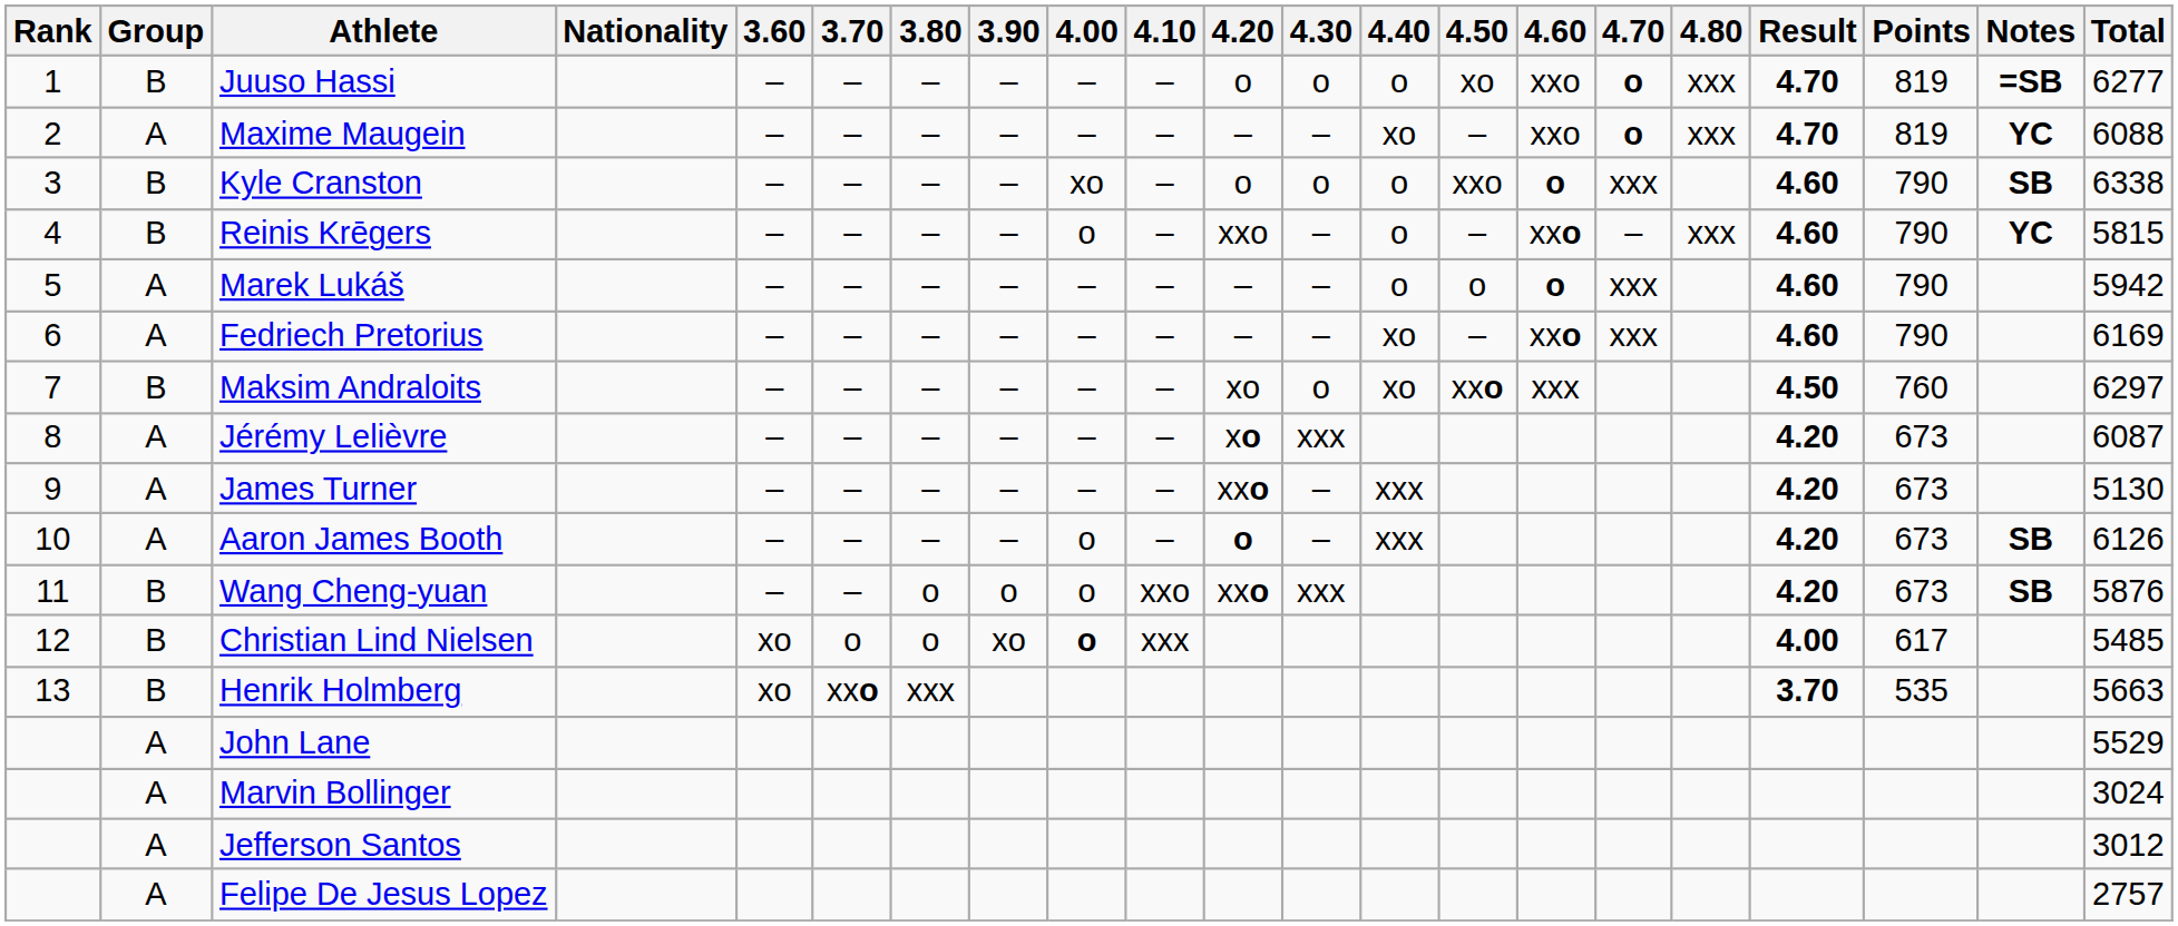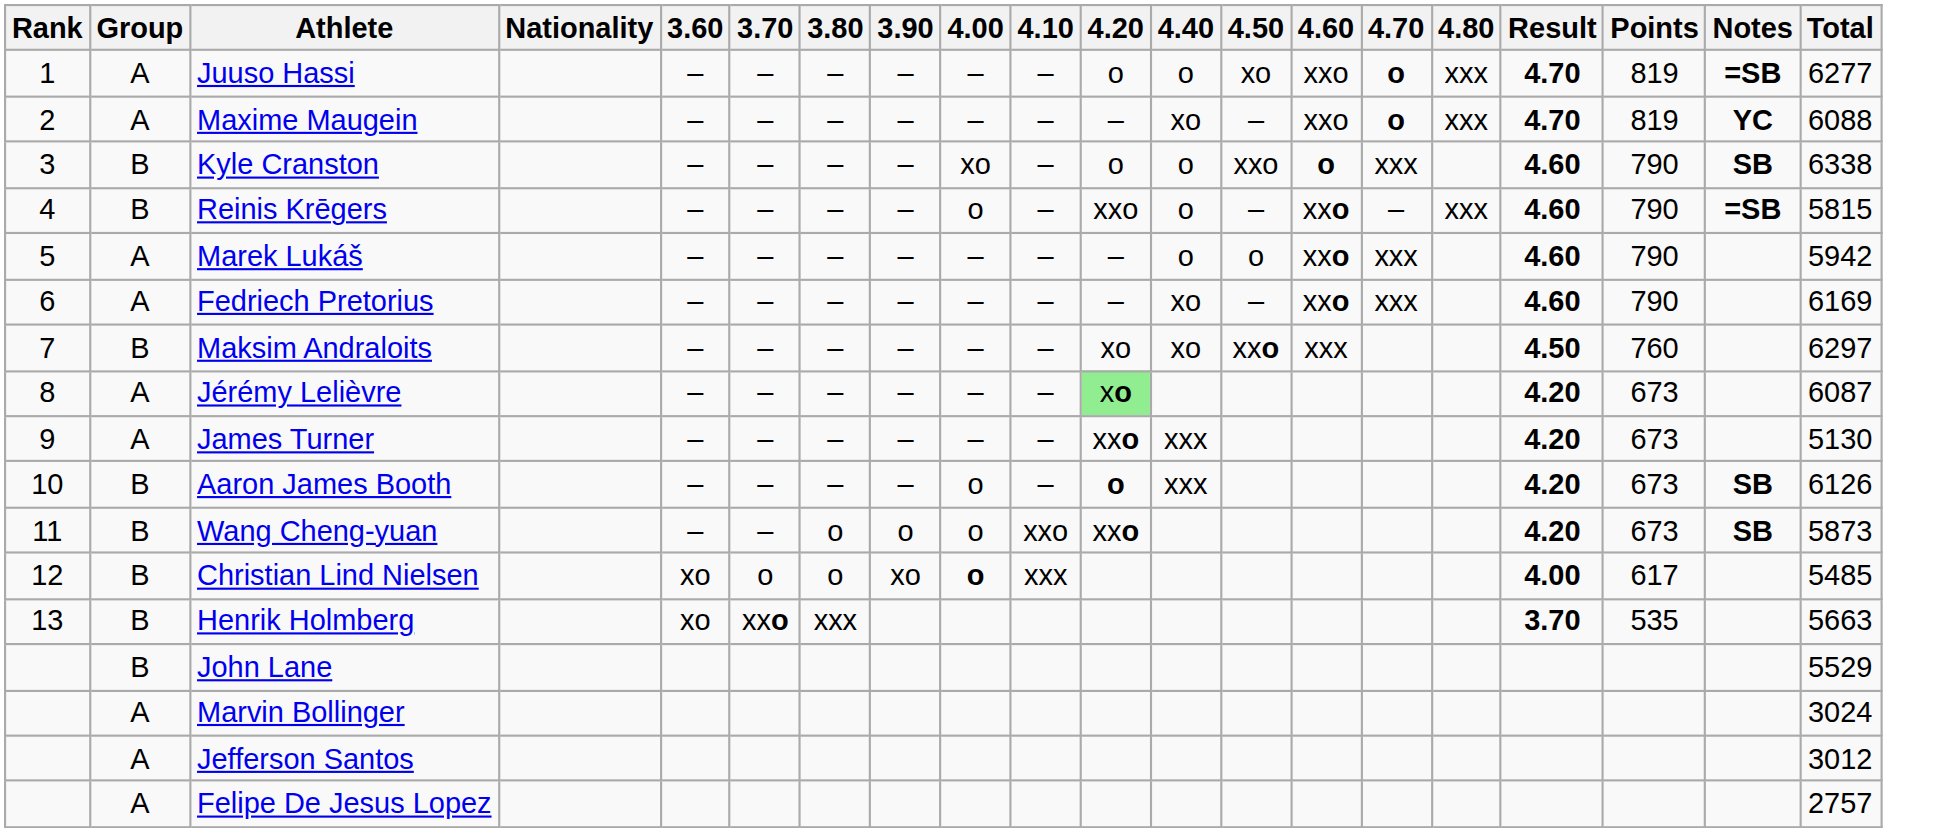- column: 4.30 | o | – | o | – | – | – | o | xxx | – | – | xxx
Juuso Hassi | Group: B -> A
Reinis Krēgers | Notes: YC -> =SB
Marek Lukáš | 4.60: o -> xxo
Jérémy Lelièvre | 4.20: no background -> lightgreen background
Aaron James Booth | Group: A -> B
Wang Cheng-yuan | Total: 5876 -> 5873
John Lane | Group: A -> B
